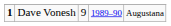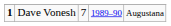Dave Vonesh | column 3: 9 -> 7
